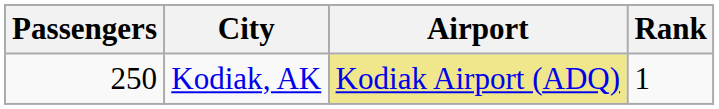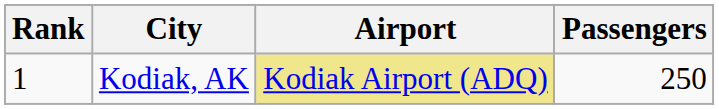columns swapped: Rank <-> Passengers
